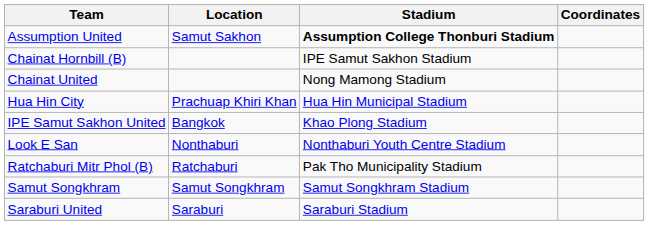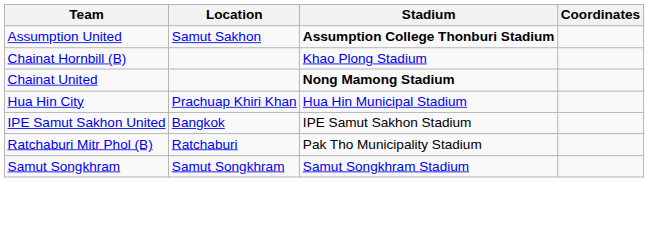Chainat Hornbill (B) | Stadium: IPE Samut Sakhon Stadium -> Khao Plong Stadium
Chainat United | Stadium: normal -> bold
IPE Samut Sakhon United | Stadium: Khao Plong Stadium -> IPE Samut Sakhon Stadium
- row: Look E San | Nonthaburi | Nonthaburi Youth Centre Stadium
- row: Saraburi United | Saraburi | Saraburi Stadium
